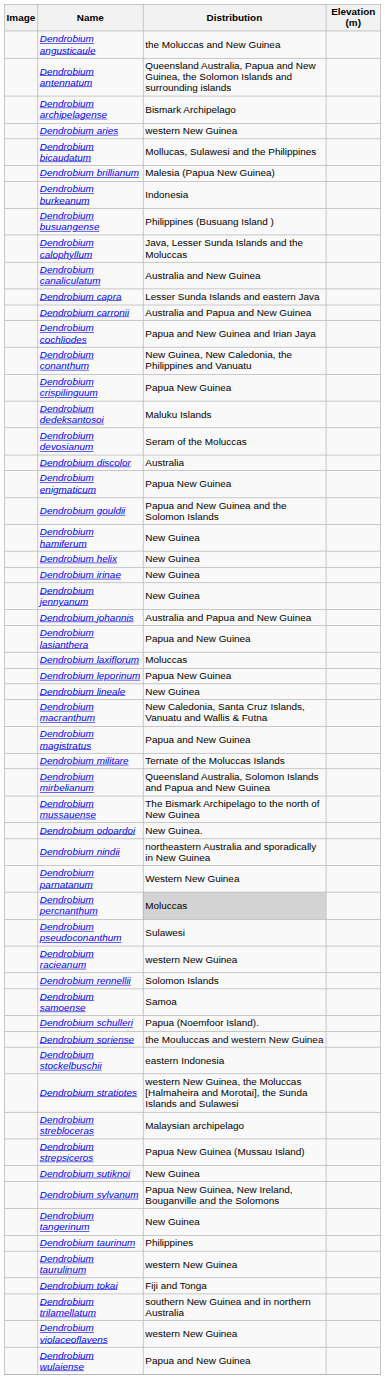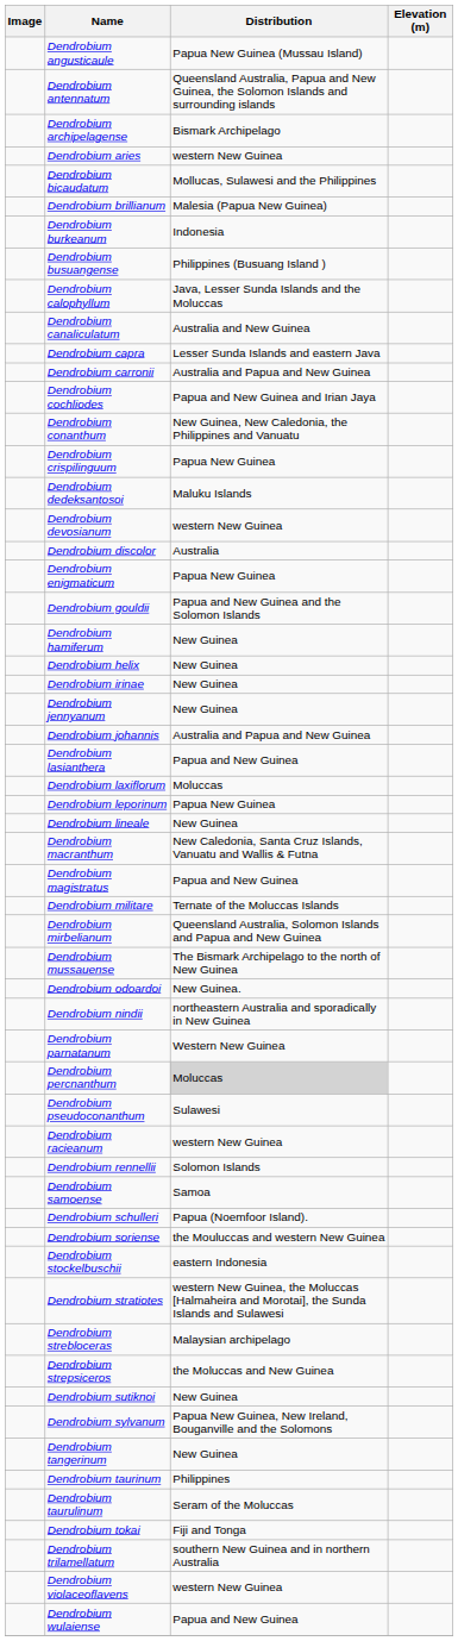Dendrobium angusticaule | Distribution: the Moluccas and New Guinea -> Papua New Guinea (Mussau Island)
Dendrobium devosianum | Distribution: Seram of the Moluccas -> western New Guinea
Dendrobium strepsiceros | Distribution: Papua New Guinea (Mussau Island) -> the Moluccas and New Guinea
Dendrobium taurulinum | Distribution: western New Guinea -> Seram of the Moluccas
